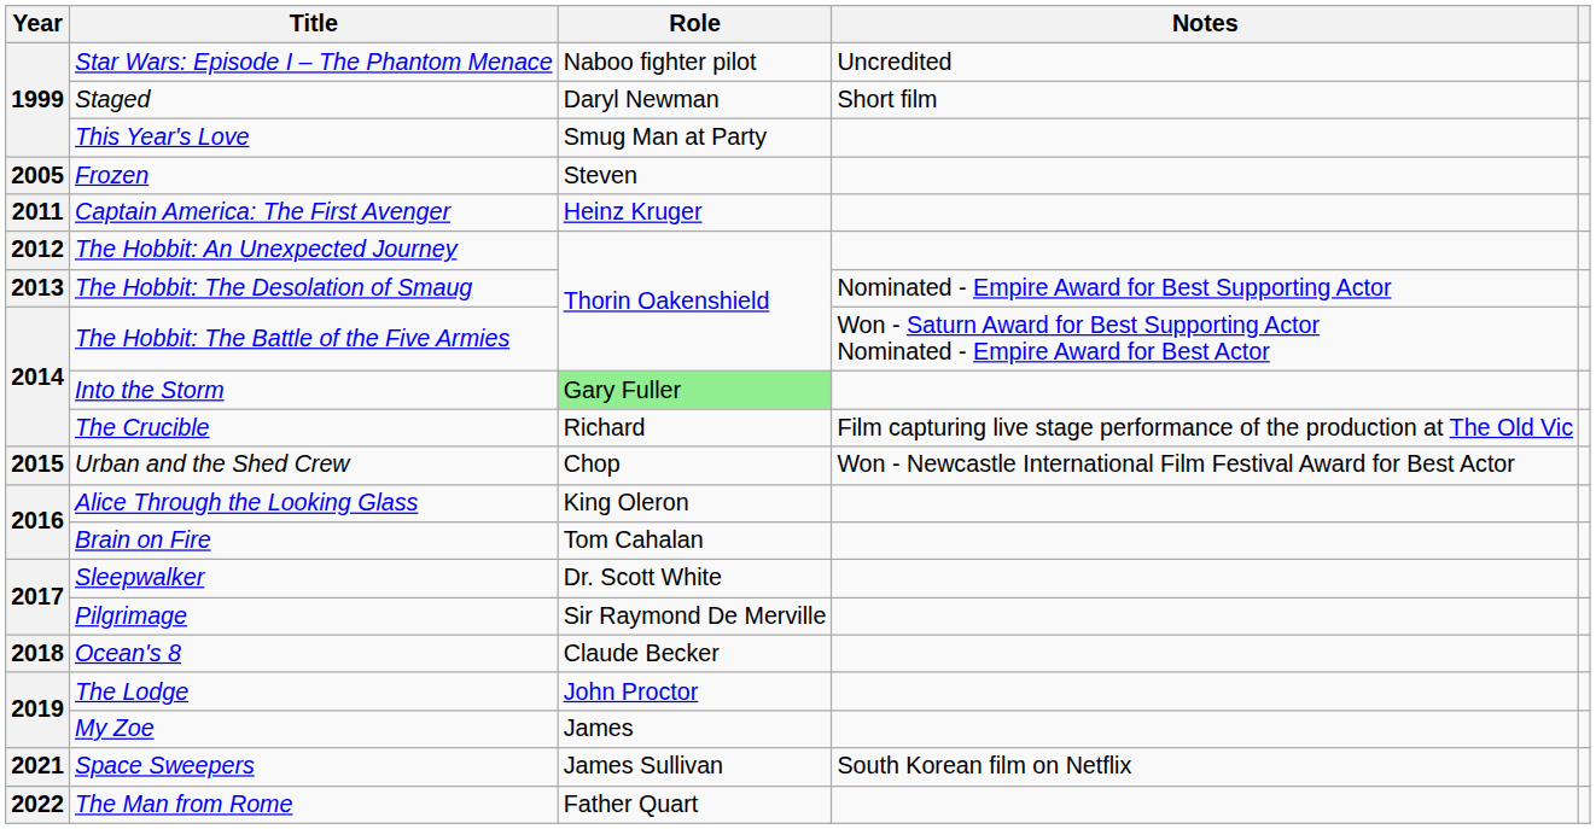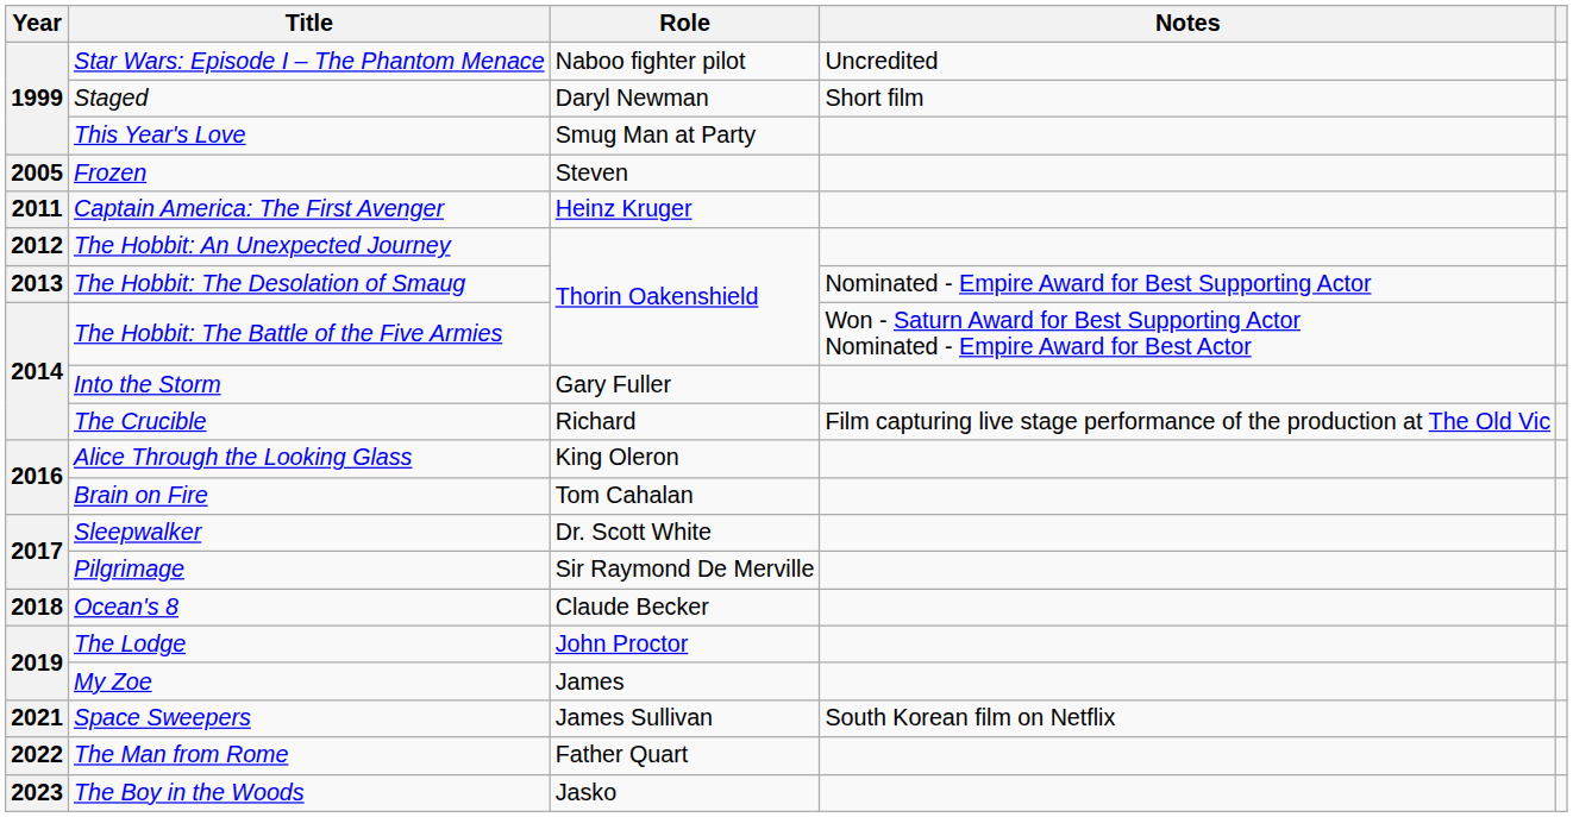Into the Storm | Role: lightgreen background -> no background
- row: 2015 | Urban and the Shed Crew | Chop | Won - Newcastle International Film Festival Award for Best Actor
+ row: 2023 | The Boy in the Woods | Jasko
